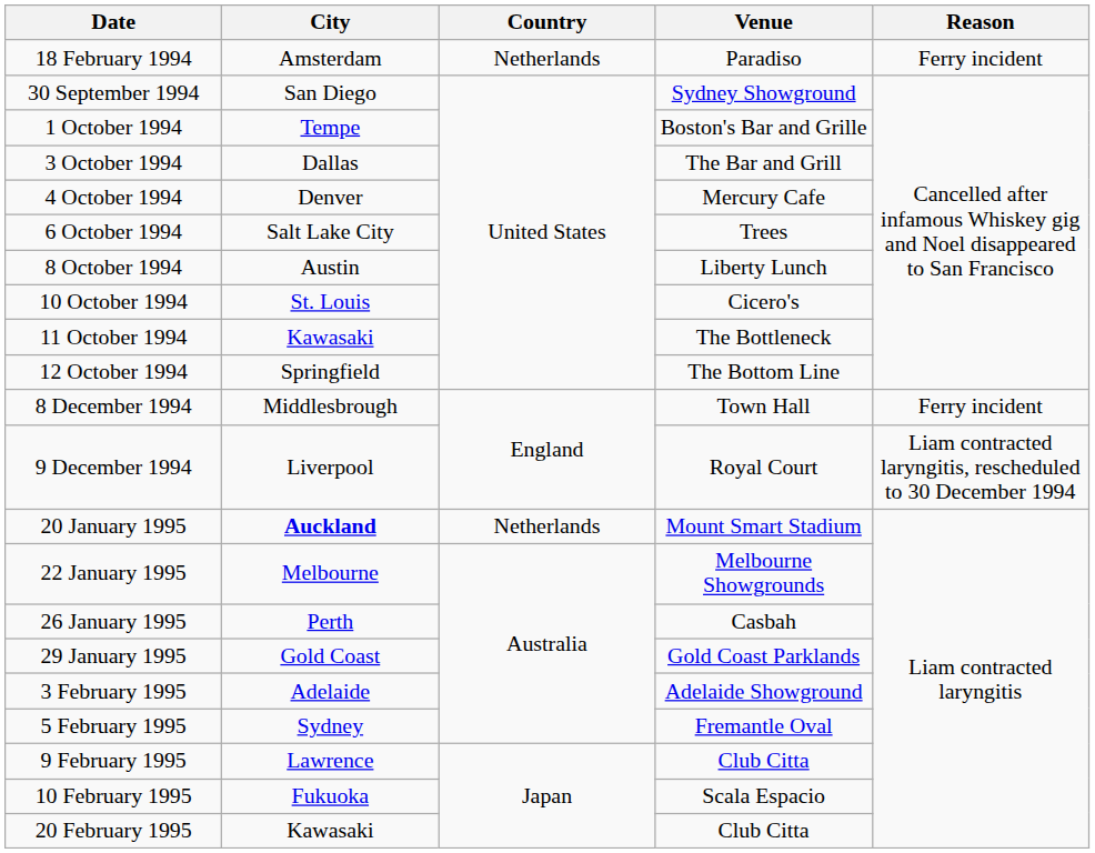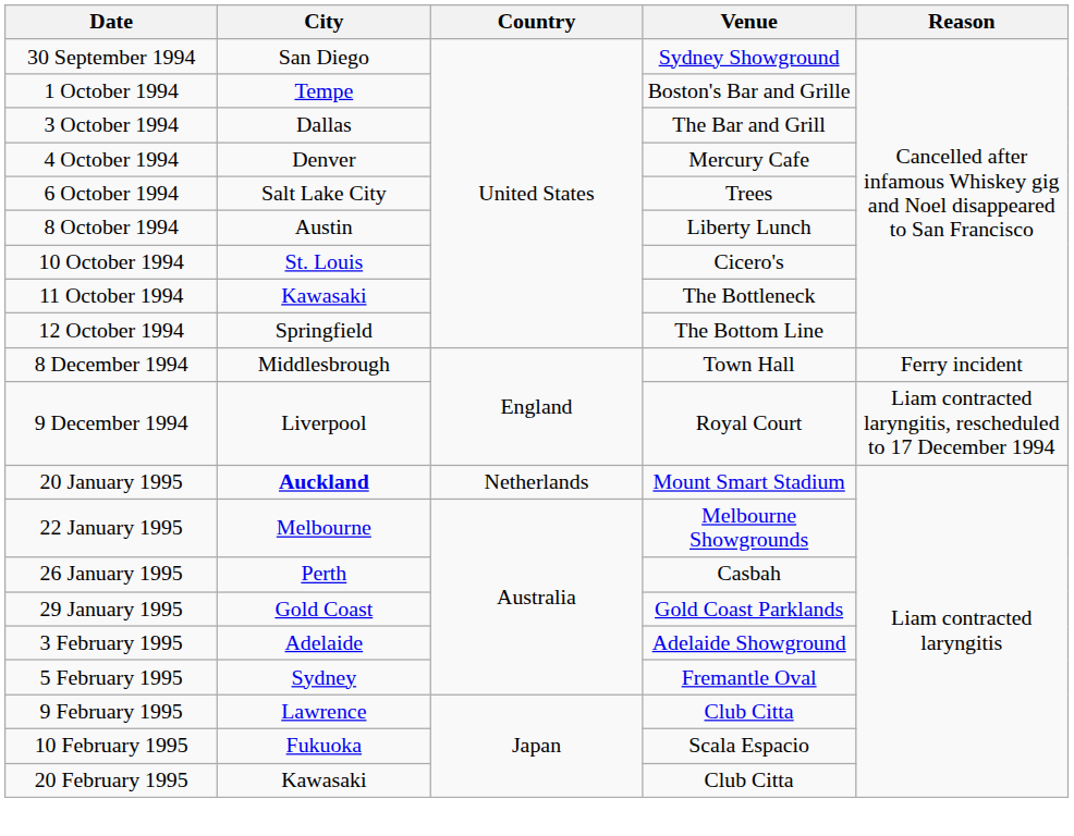- row: 18 February 1994 | Amsterdam | Netherlands | Paradiso | Ferry incident
9 December 1994 | Reason: Liam contracted laryngitis, rescheduled to 30 December 1994 -> Liam contracted laryngitis, rescheduled to 17 December 1994
